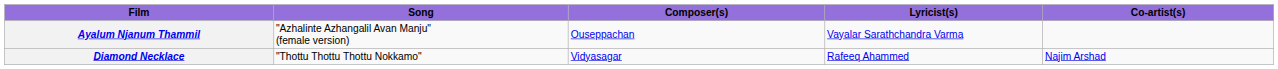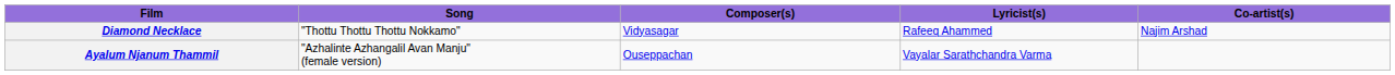rows swapped: Diamond Necklace <-> Ayalum Njanum Thammil
